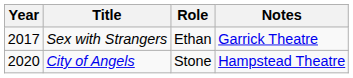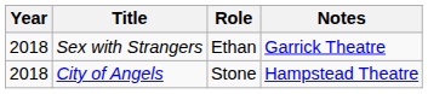Sex with Strangers | Year: 2017 -> 2018
City of Angels | Year: 2020 -> 2018
